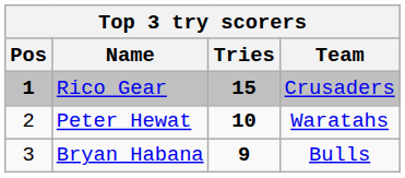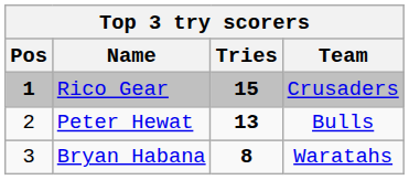Peter Hewat | Tries: 10 -> 13
Peter Hewat | Team: Waratahs -> Bulls
Bryan Habana | Tries: 9 -> 8
Bryan Habana | Team: Bulls -> Waratahs
